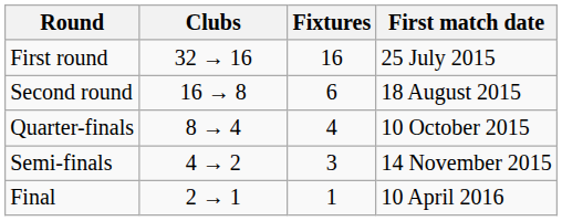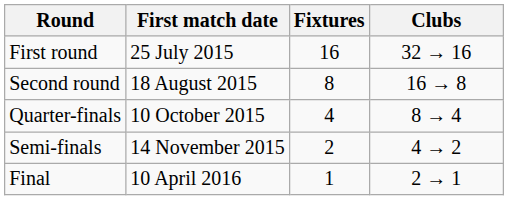columns swapped: First match date <-> Clubs
Second round | Fixtures: 6 -> 8
Semi-finals | Fixtures: 3 -> 2
